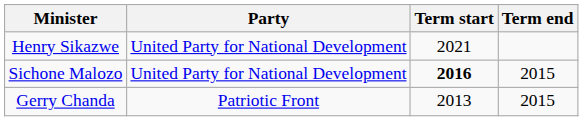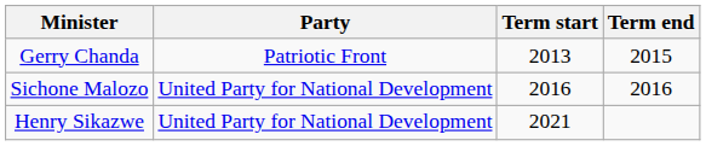rows swapped: Gerry Chanda <-> Henry Sikazwe
Sichone Malozo | Term start: bold -> normal
Sichone Malozo | Term end: 2015 -> 2016
